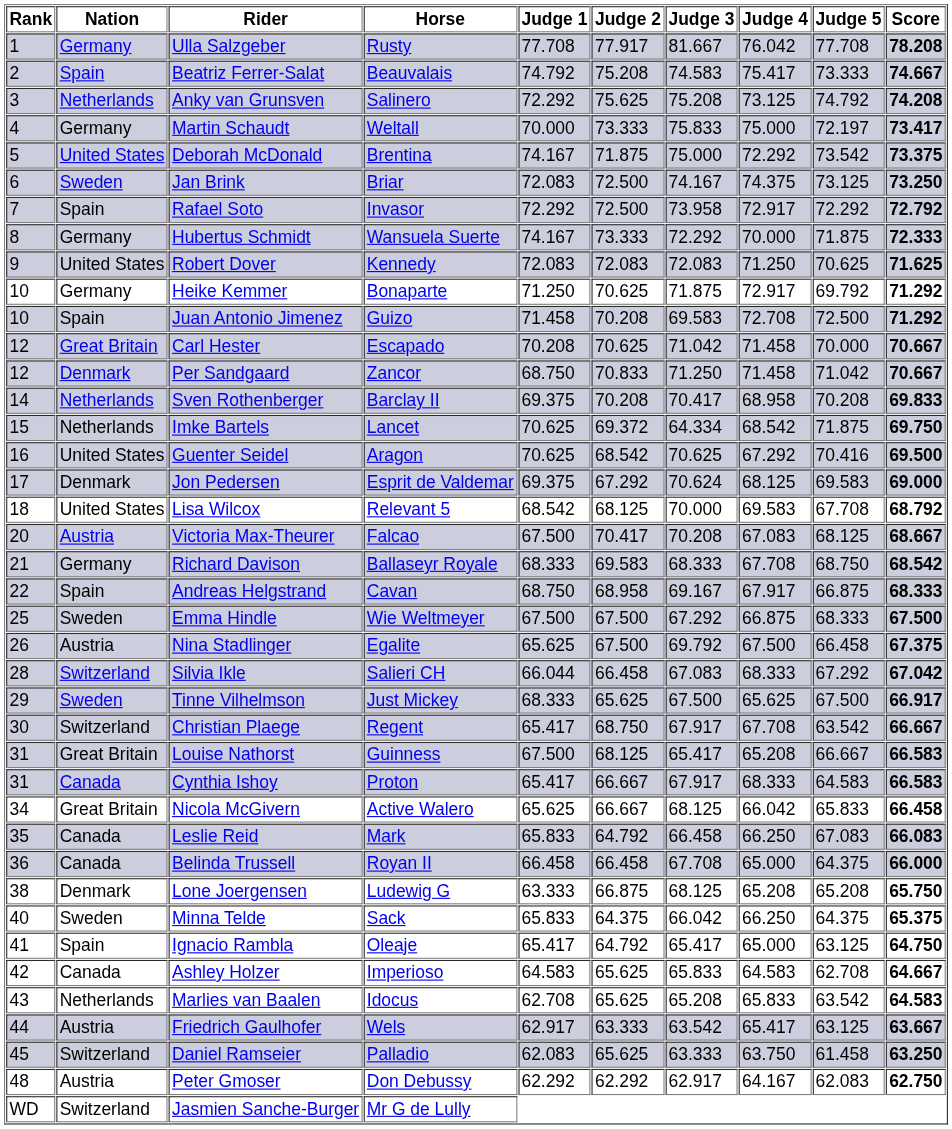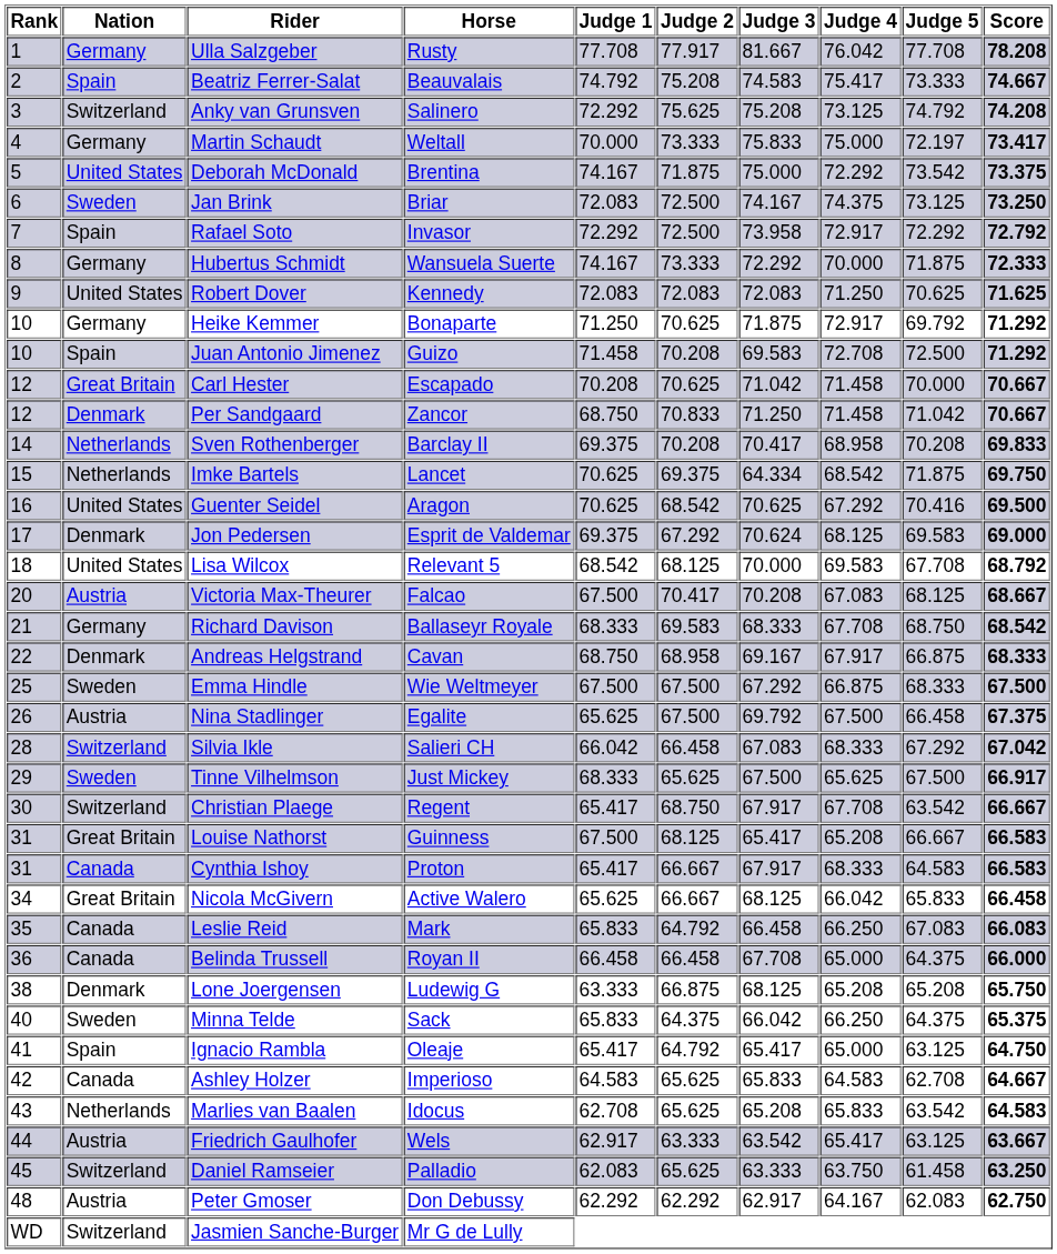Anky van Grunsven | Nation: Netherlands -> Switzerland
Imke Bartels | Judge 2: 69.372 -> 69.375
Andreas Helgstrand | Nation: Spain -> Denmark
Silvia Ikle | Judge 1: 66.044 -> 66.042
